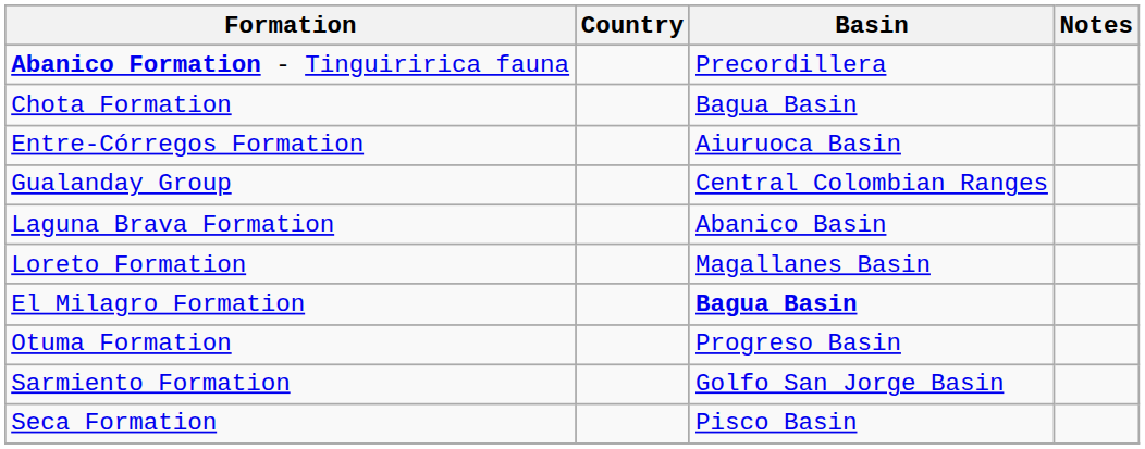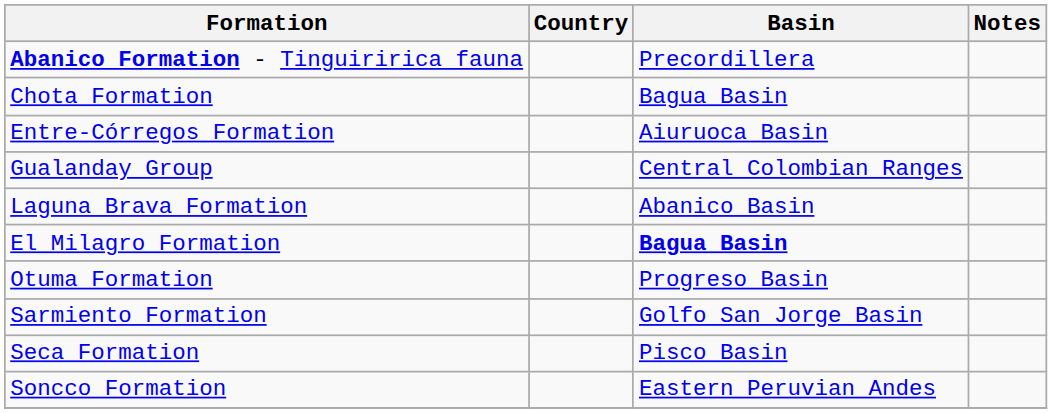- row: Loreto Formation | Magallanes Basin
+ row: Soncco Formation | Eastern Peruvian Andes
